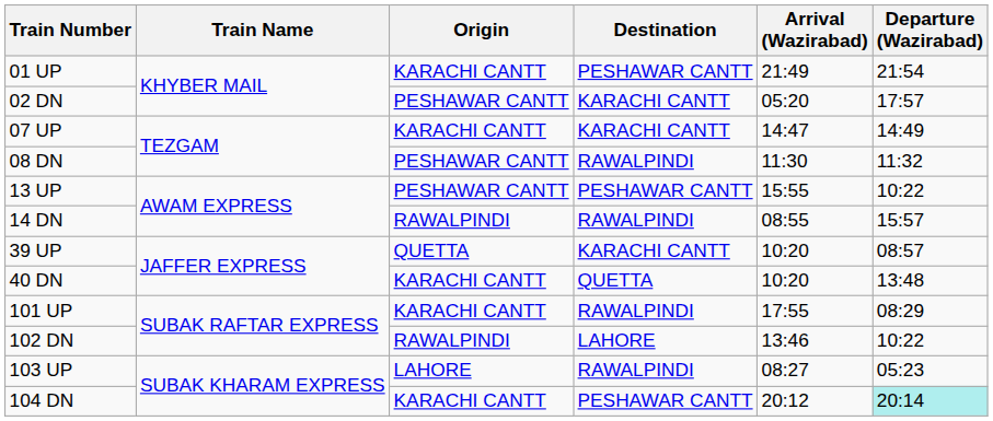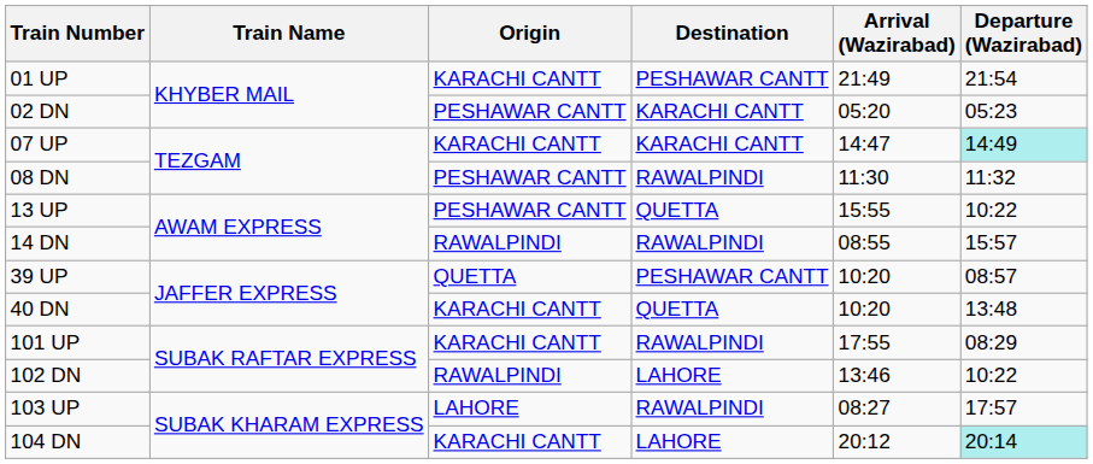02 DN | Departure (Wazirabad): 17:57 -> 05:23
07 UP | Departure (Wazirabad): no background -> paleturquoise background
13 UP | Destination: PESHAWAR CANTT -> QUETTA
39 UP | Destination: KARACHI CANTT -> PESHAWAR CANTT
103 UP | Departure (Wazirabad): 05:23 -> 17:57
104 DN | Destination: PESHAWAR CANTT -> LAHORE
